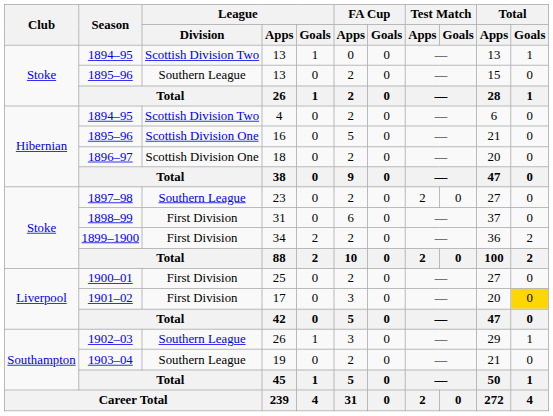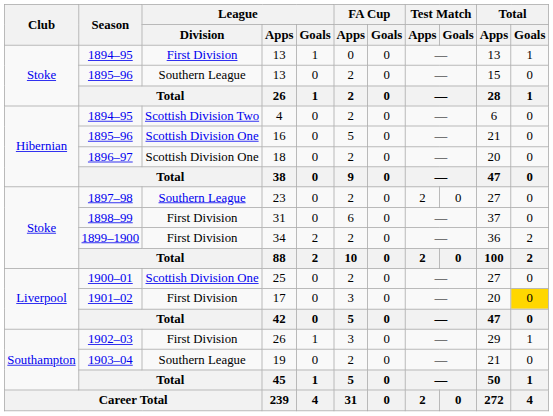1894–95 / 13 | League / Division: Scottish Division Two -> First Division
25 | League / Division: First Division -> Scottish Division One
1902–03 / 26 | League / Division: Southern League -> First Division
